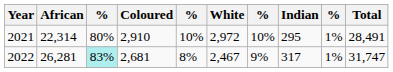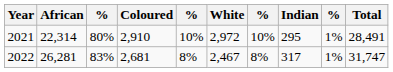2022 | column 3: paleturquoise background -> no background
2022 | column 7: 9% -> 8%
